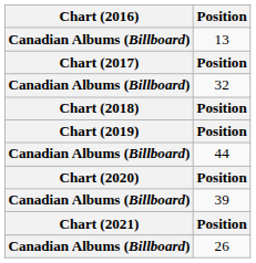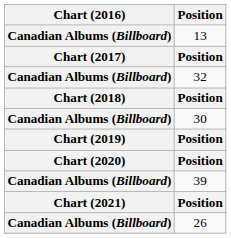+ row: Canadian Albums (Billboard) | 30
- row: Canadian Albums (Billboard) | 44
